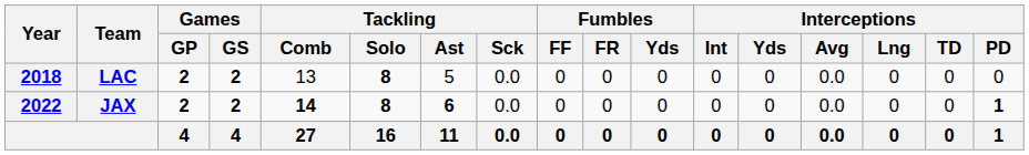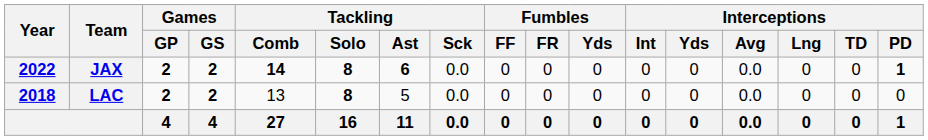rows swapped: LAC <-> JAX
